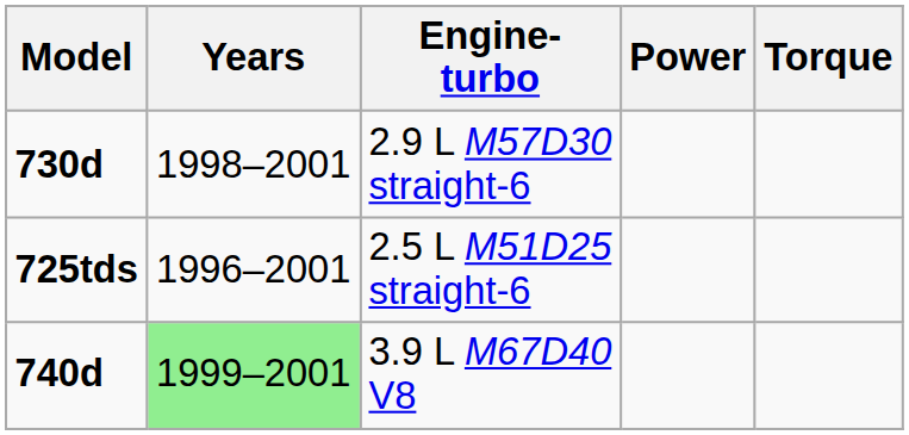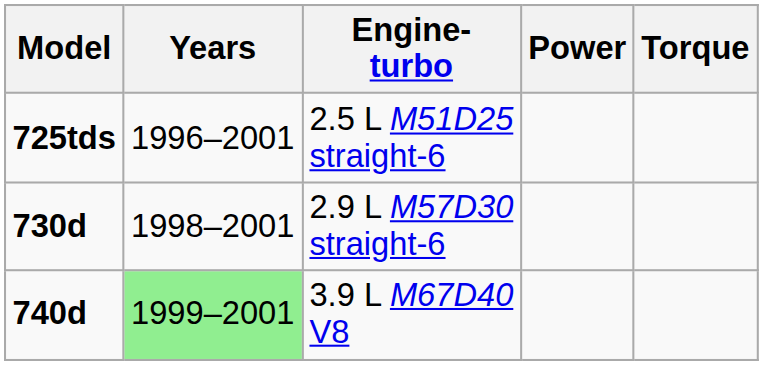rows swapped: 2.5 L M51D25 straight-6 <-> 2.9 L M57D30 straight-6
